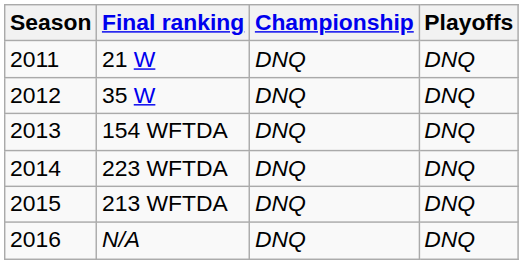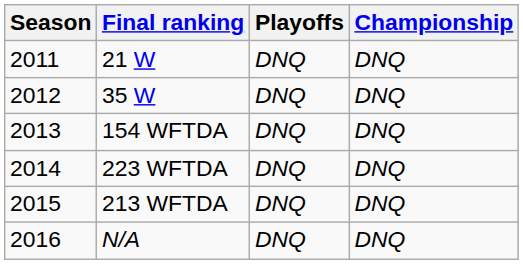columns swapped: Playoffs <-> Championship
